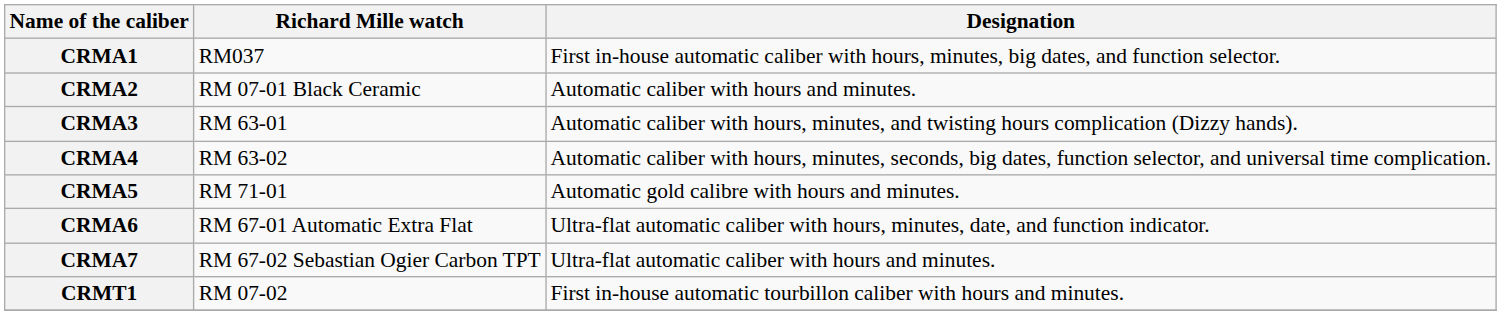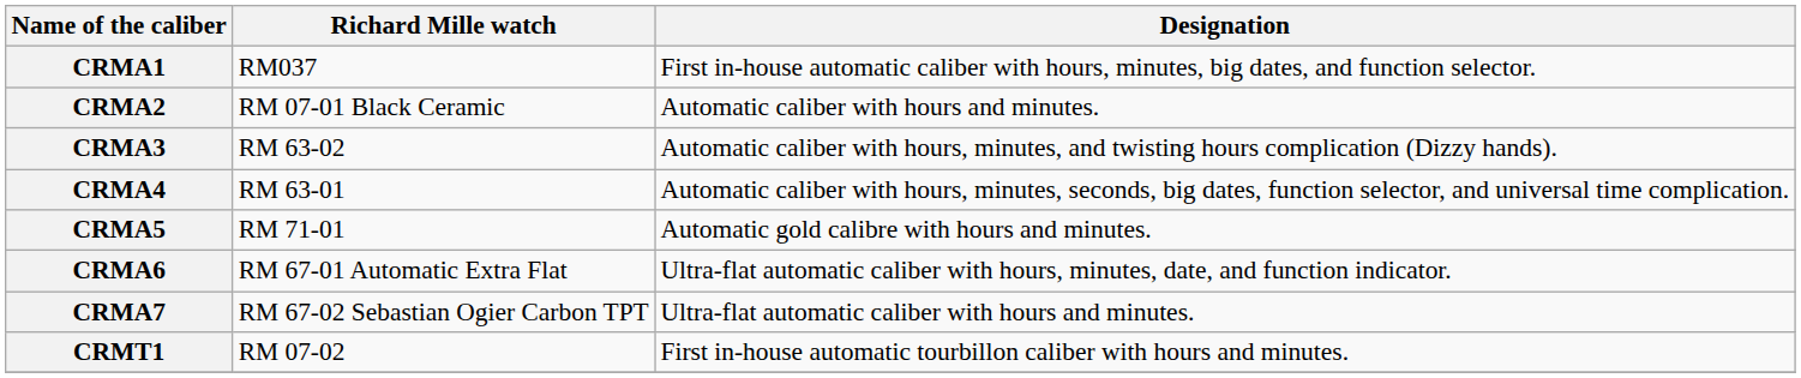CRMA3 | Richard Mille watch: RM 63-01 -> RM 63-02
CRMA4 | Richard Mille watch: RM 63-02 -> RM 63-01
